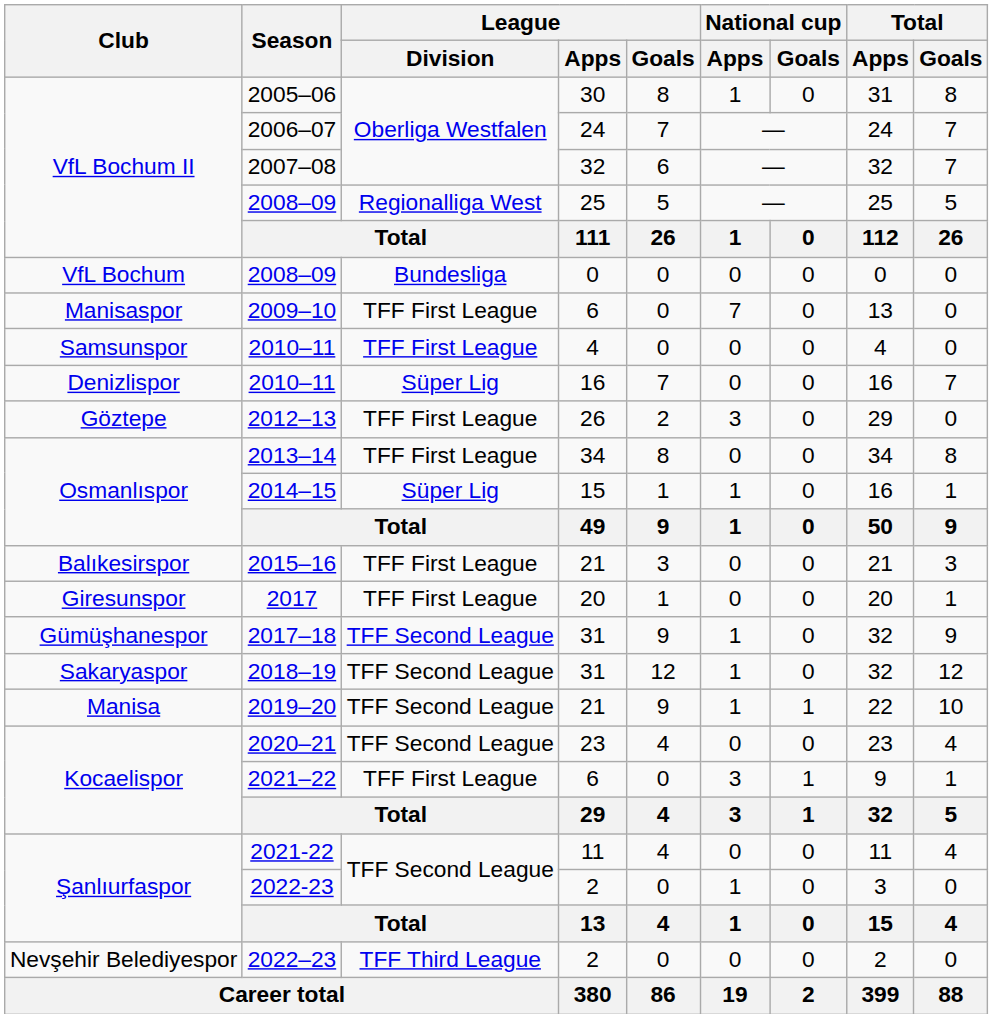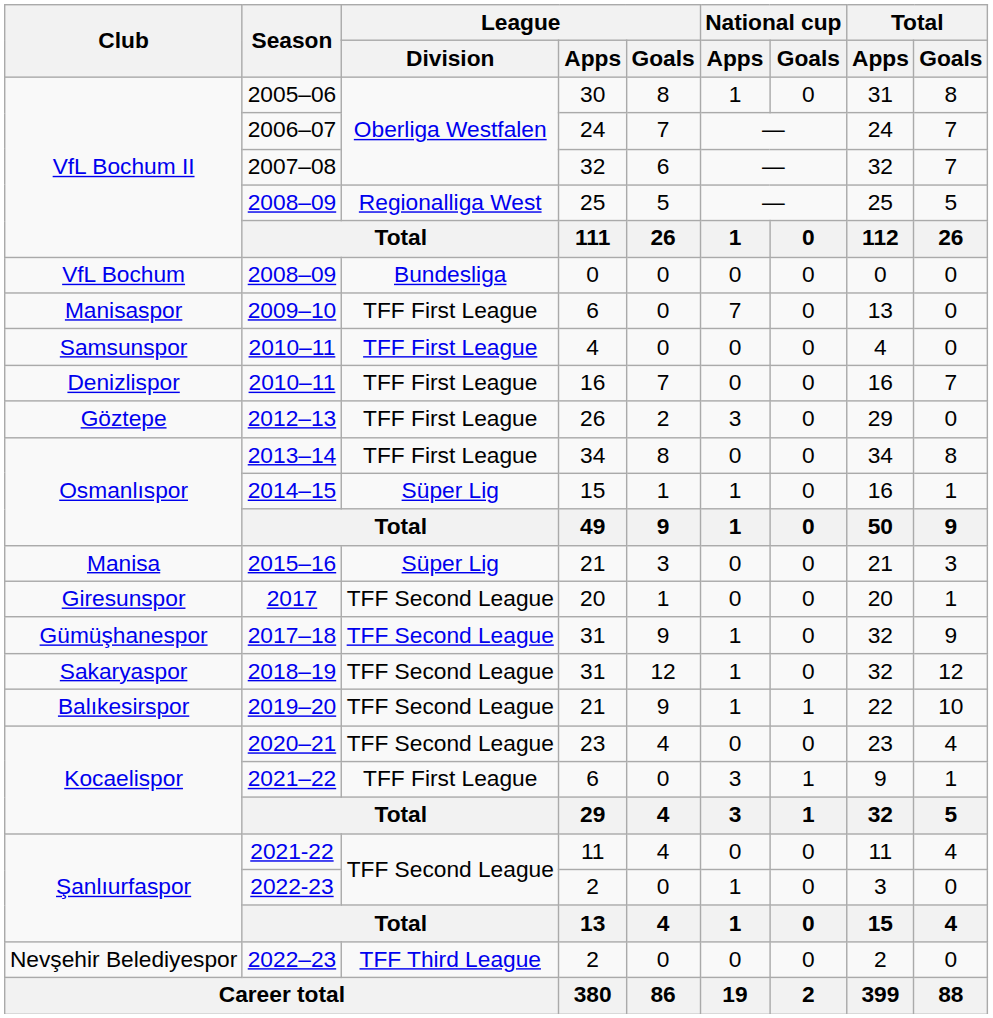2010–11 / 16 | League / Division: Süper Lig -> TFF First League
2015–16 | Club: Balıkesirspor -> Manisa
2015–16 | League / Division: TFF First League -> Süper Lig
2017 | League / Division: TFF First League -> TFF Second League
2019–20 | Club: Manisa -> Balıkesirspor
